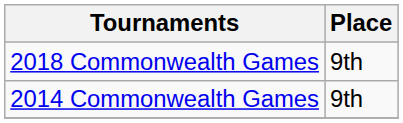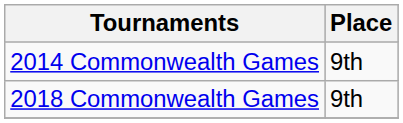rows swapped: 2014 Commonwealth Games <-> 2018 Commonwealth Games
